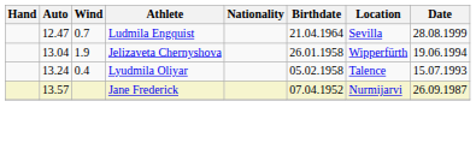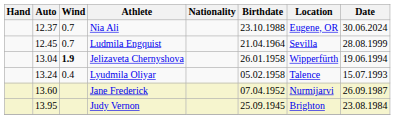+ row: 12.37 | 0.7 | Nia Ali | 23.10.1988 | Eugene, OR | 30.06.2024
Ludmila Engquist | Auto: 12.47 -> 12.45
Jelizaveta Chernyshova | Wind: normal -> bold
Jane Frederick | Auto: 13.57 -> 13.60
+ row: 13.95 | Judy Vernon | 25.09.1945 | Brighton | 23.08.1984
